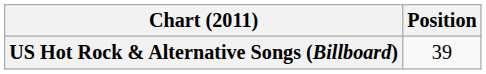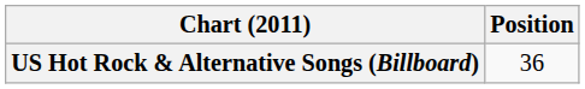US Hot Rock & Alternative Songs (Billboard) | Position: 39 -> 36
